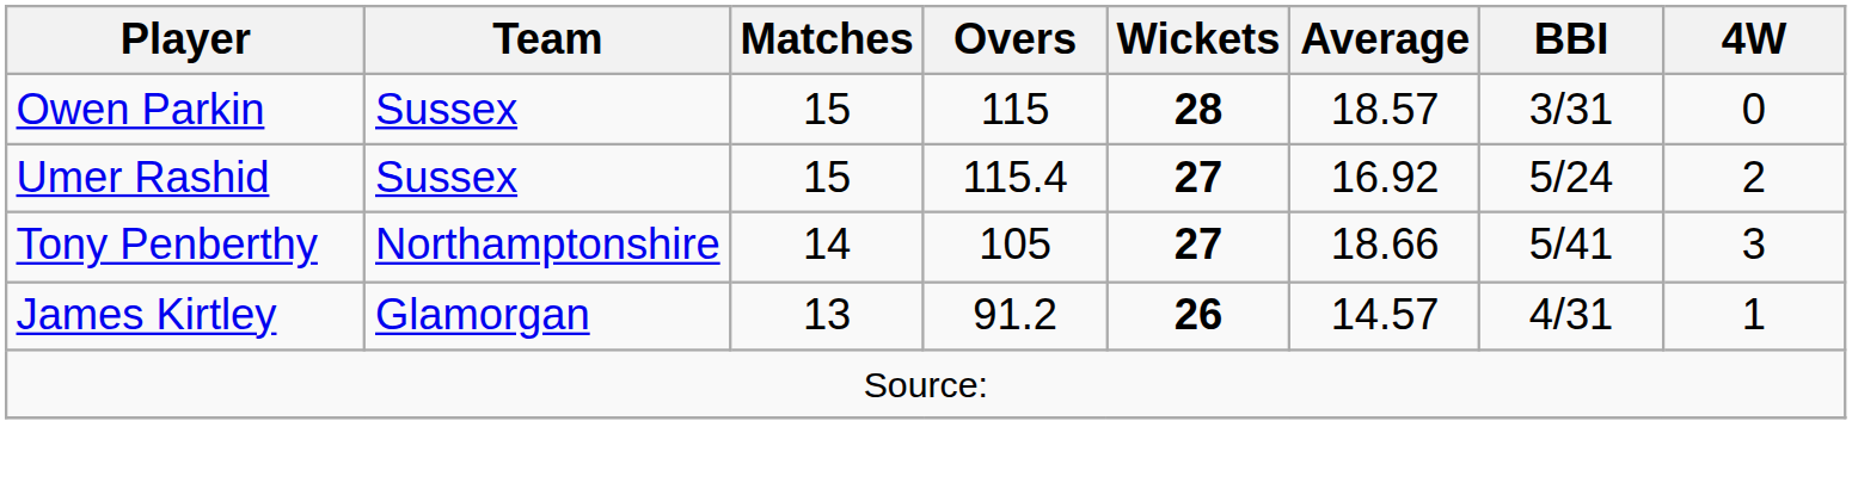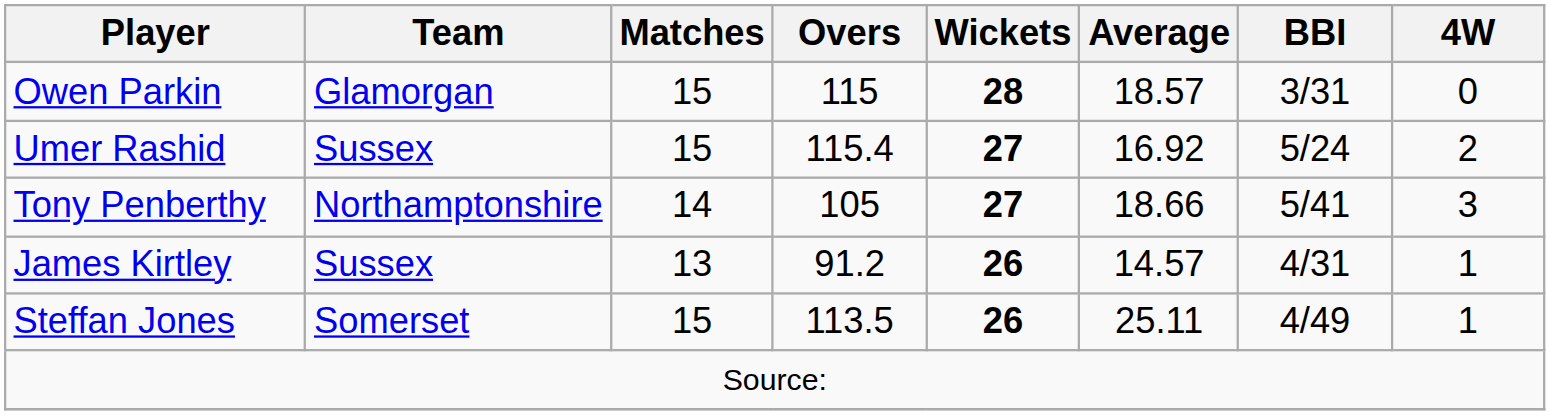Owen Parkin | Team: Sussex -> Glamorgan
James Kirtley | Team: Glamorgan -> Sussex
+ row: Steffan Jones | Somerset | 15 | 113.5 | 26 | 25.11 | 4/49 | 1
